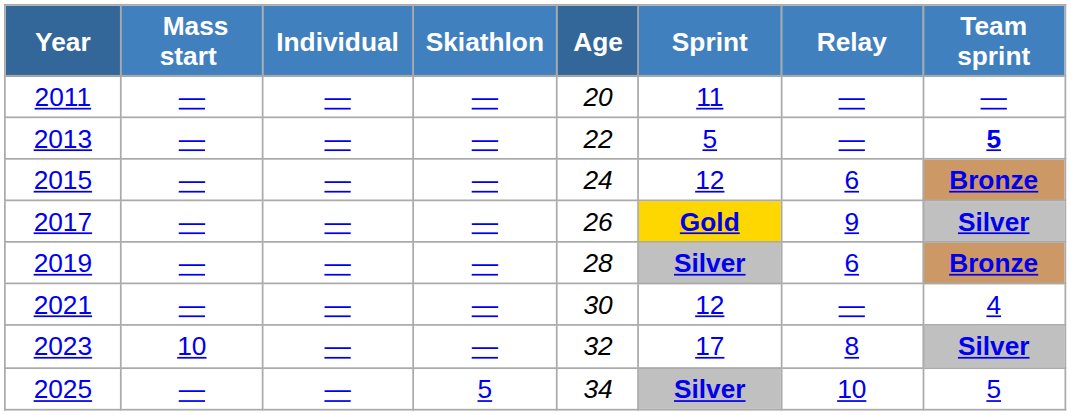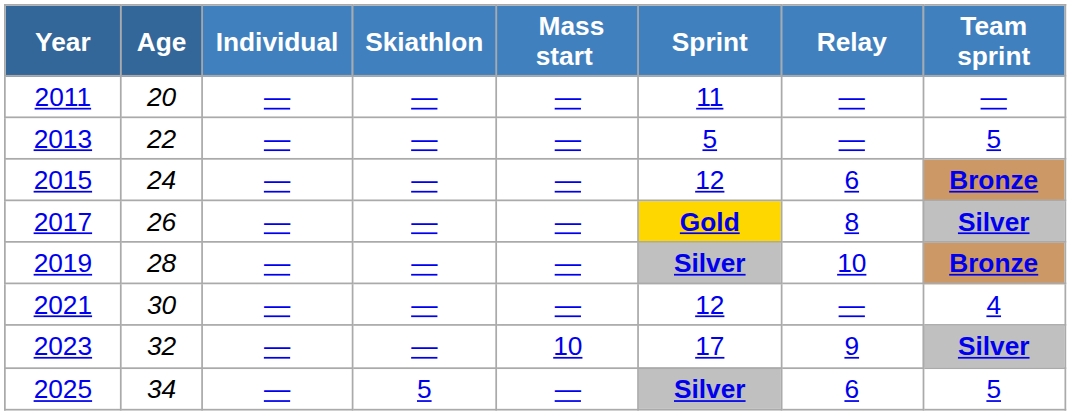columns swapped: Age <-> Mass start
2013 | Team sprint: bold -> normal
2017 | Relay: 9 -> 8
2019 | Relay: 6 -> 10
2023 | Relay: 8 -> 9
2025 | Relay: 10 -> 6
